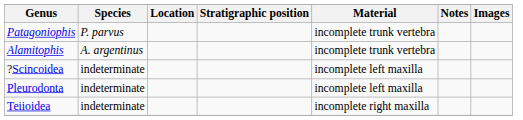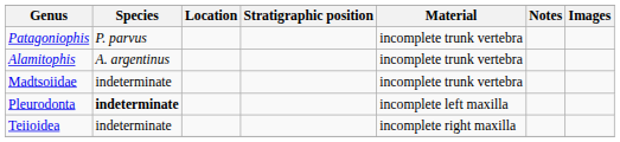+ row: Madtsoiidae | indeterminate | incomplete trunk vertebra
- row: ?Scincoidea | indeterminate | incomplete left maxilla
Pleurodonta | Species: normal -> bold
